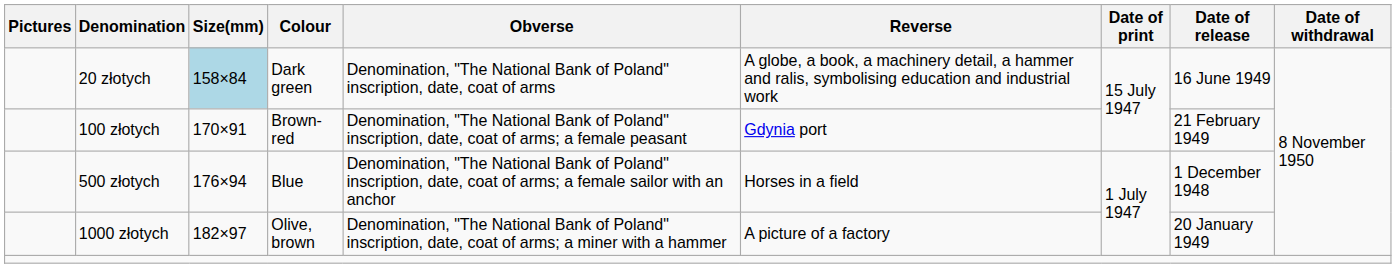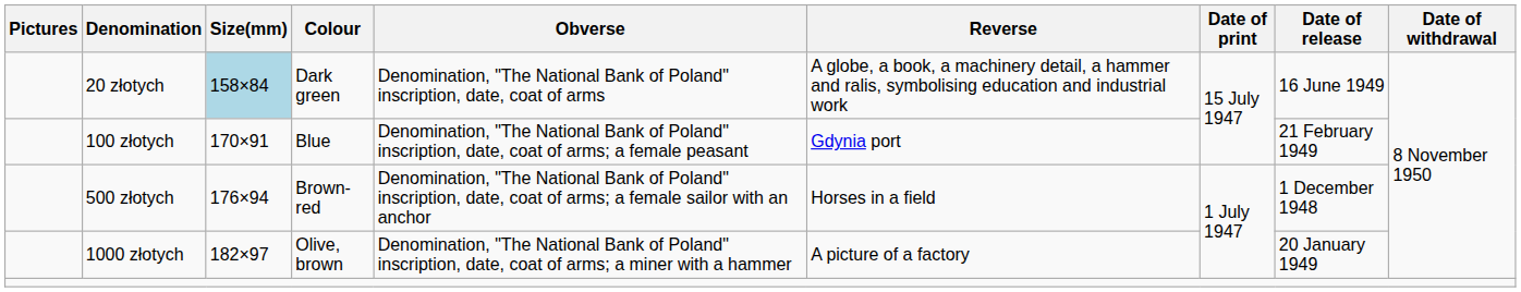100 złotych | Colour: Brown-red -> Blue
500 złotych | Colour: Blue -> Brown-red
